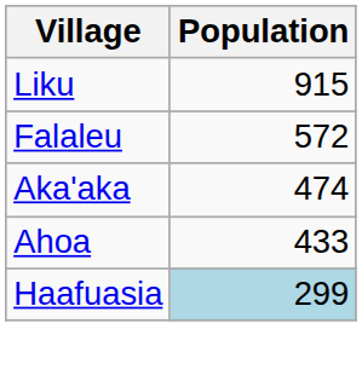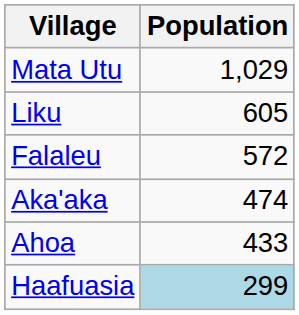+ row: Mata Utu | 1,029
Liku | Population: 915 -> 605
